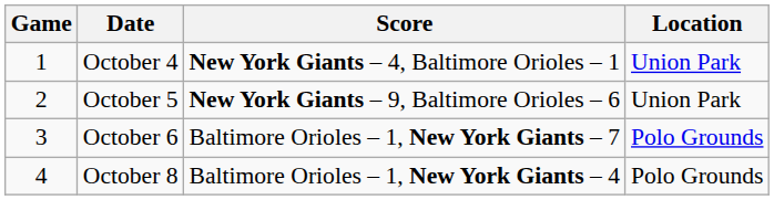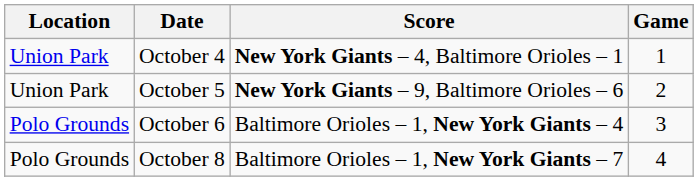columns swapped: Game <-> Location
October 6 | Score: Baltimore Orioles – 1, New York Giants – 7 -> Baltimore Orioles – 1, New York Giants – 4
October 8 | Score: Baltimore Orioles – 1, New York Giants – 4 -> Baltimore Orioles – 1, New York Giants – 7
